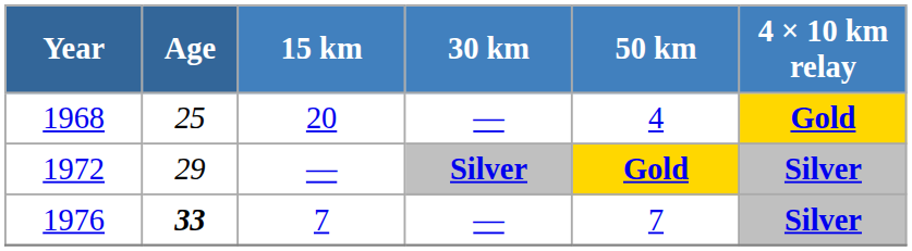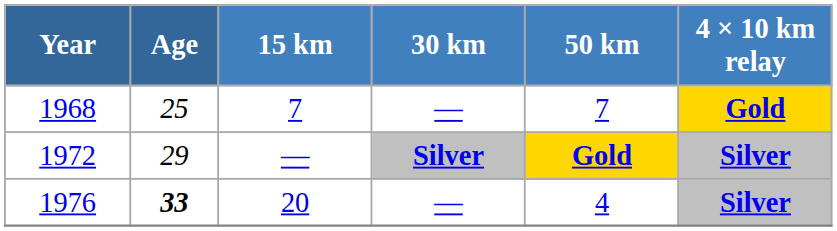1968 | 15 km: 20 -> 7
1968 | 50 km: 4 -> 7
1976 | 15 km: 7 -> 20
1976 | 50 km: 7 -> 4
